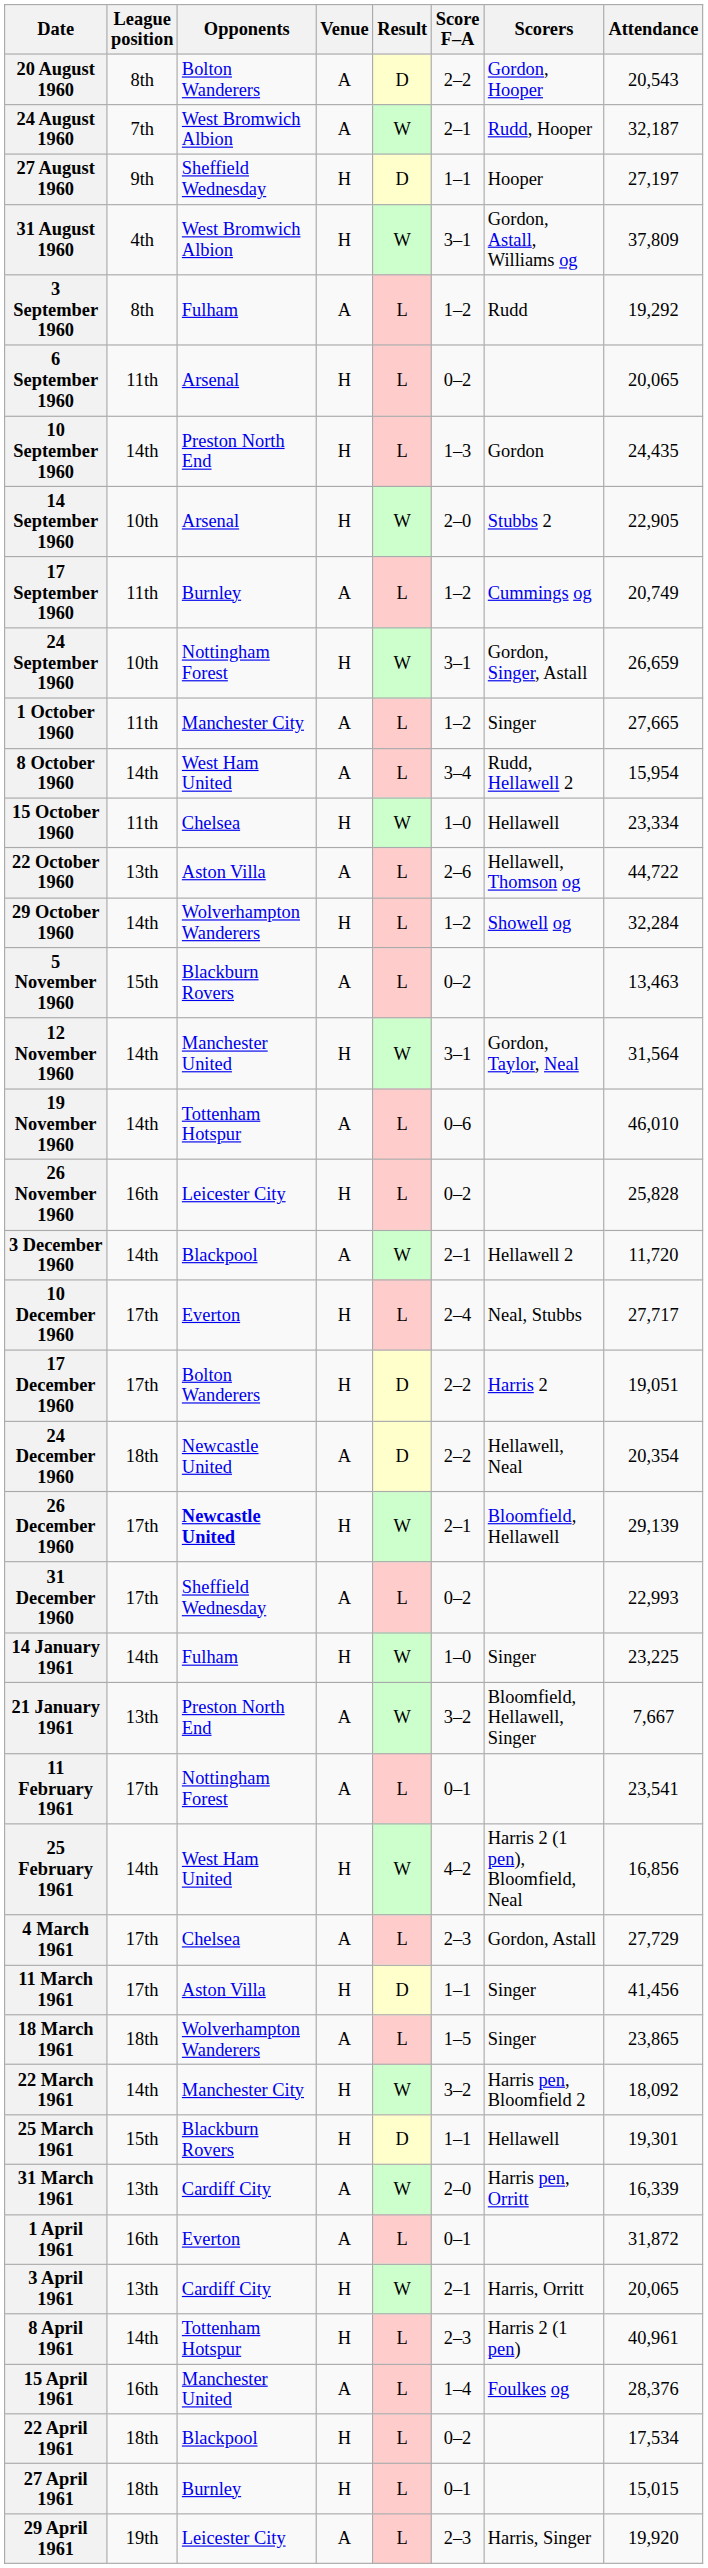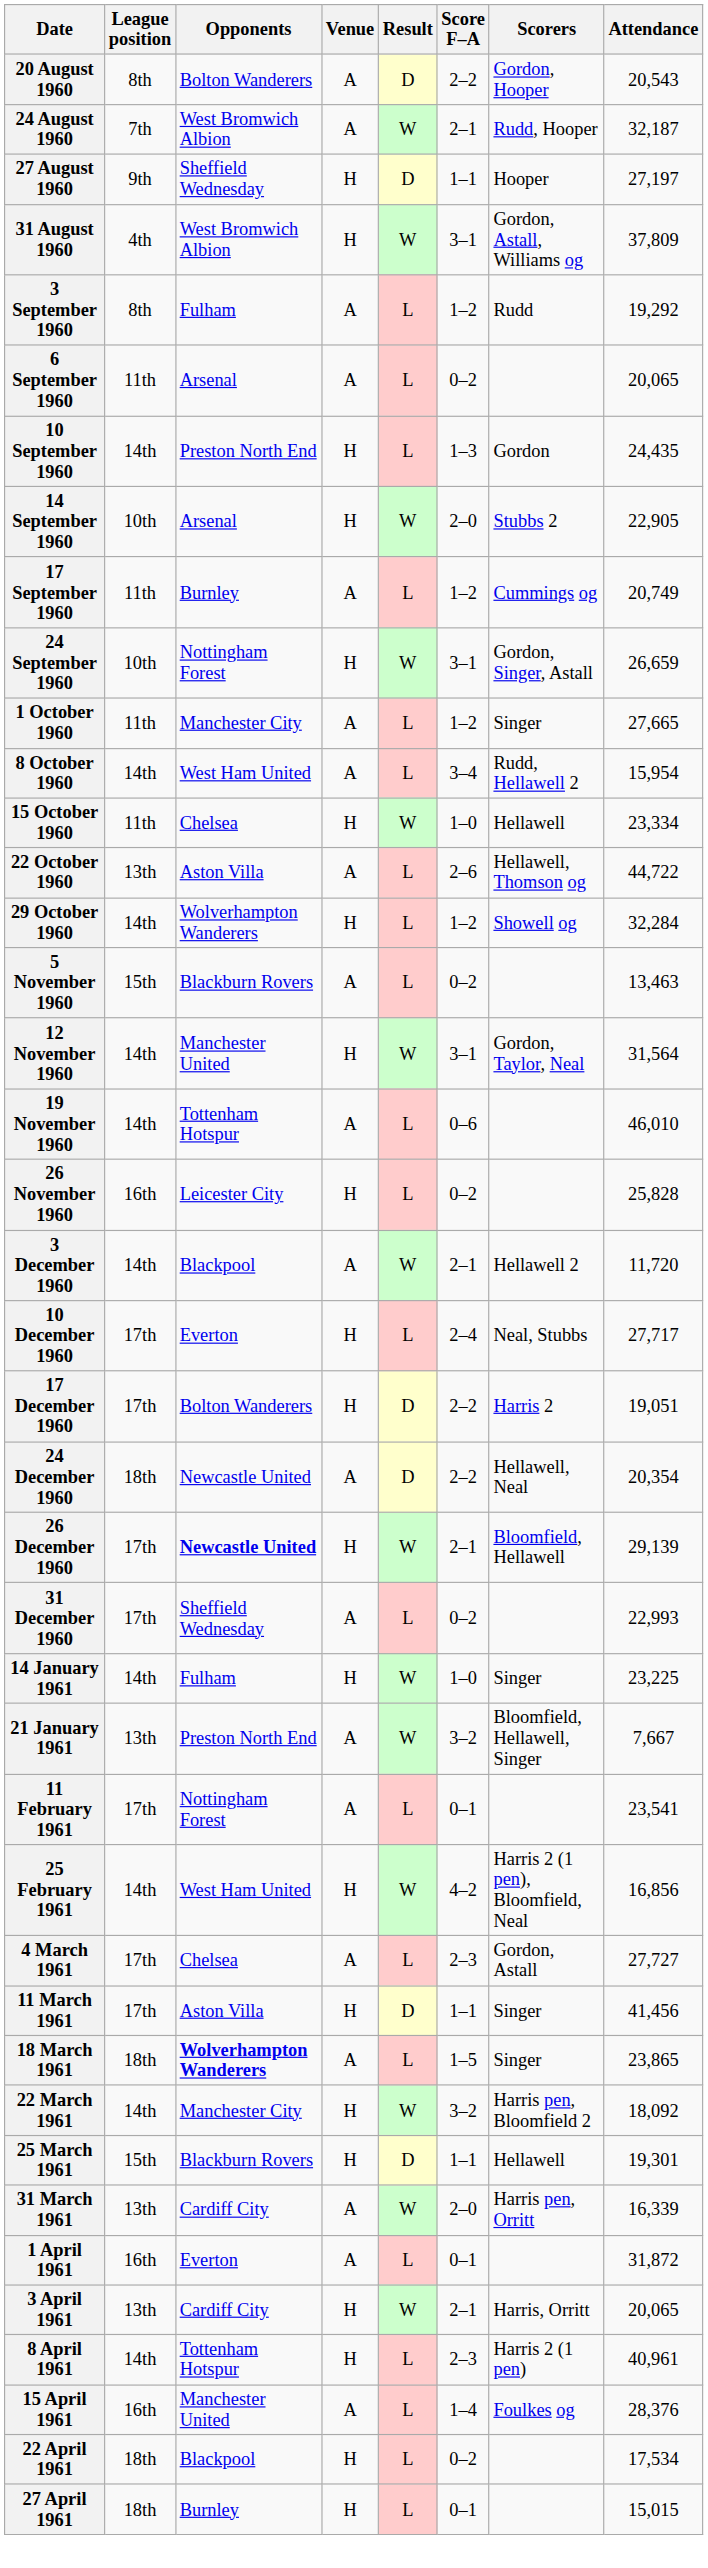6 September 1960 | Venue: H -> A
4 March 1961 | Attendance: 27,729 -> 27,727
18 March 1961 | Opponents: normal -> bold
- row: 29 April 1961 | 19th | Leicester City | A | L | 2–3 | Harris, Singer | 19,920
